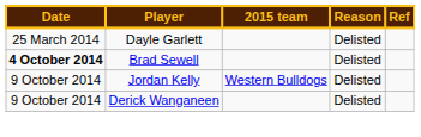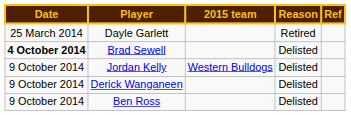Dayle Garlett | Reason: Delisted -> Retired
+ row: 9 October 2014 | Ben Ross | Delisted
